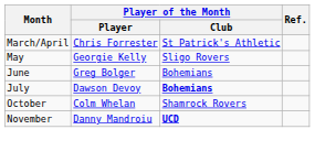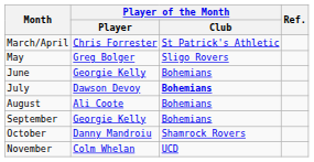May | Player of the Month / Player: Georgie Kelly -> Greg Bolger
June | Player of the Month / Player: Greg Bolger -> Georgie Kelly
+ row: August | Ali Coote | Bohemians
+ row: September | Georgie Kelly | Bohemians
October | Player of the Month / Player: Colm Whelan -> Danny Mandroiu
November | Player of the Month / Player: Danny Mandroiu -> Colm Whelan
November | Player of the Month / Club: bold -> normal
